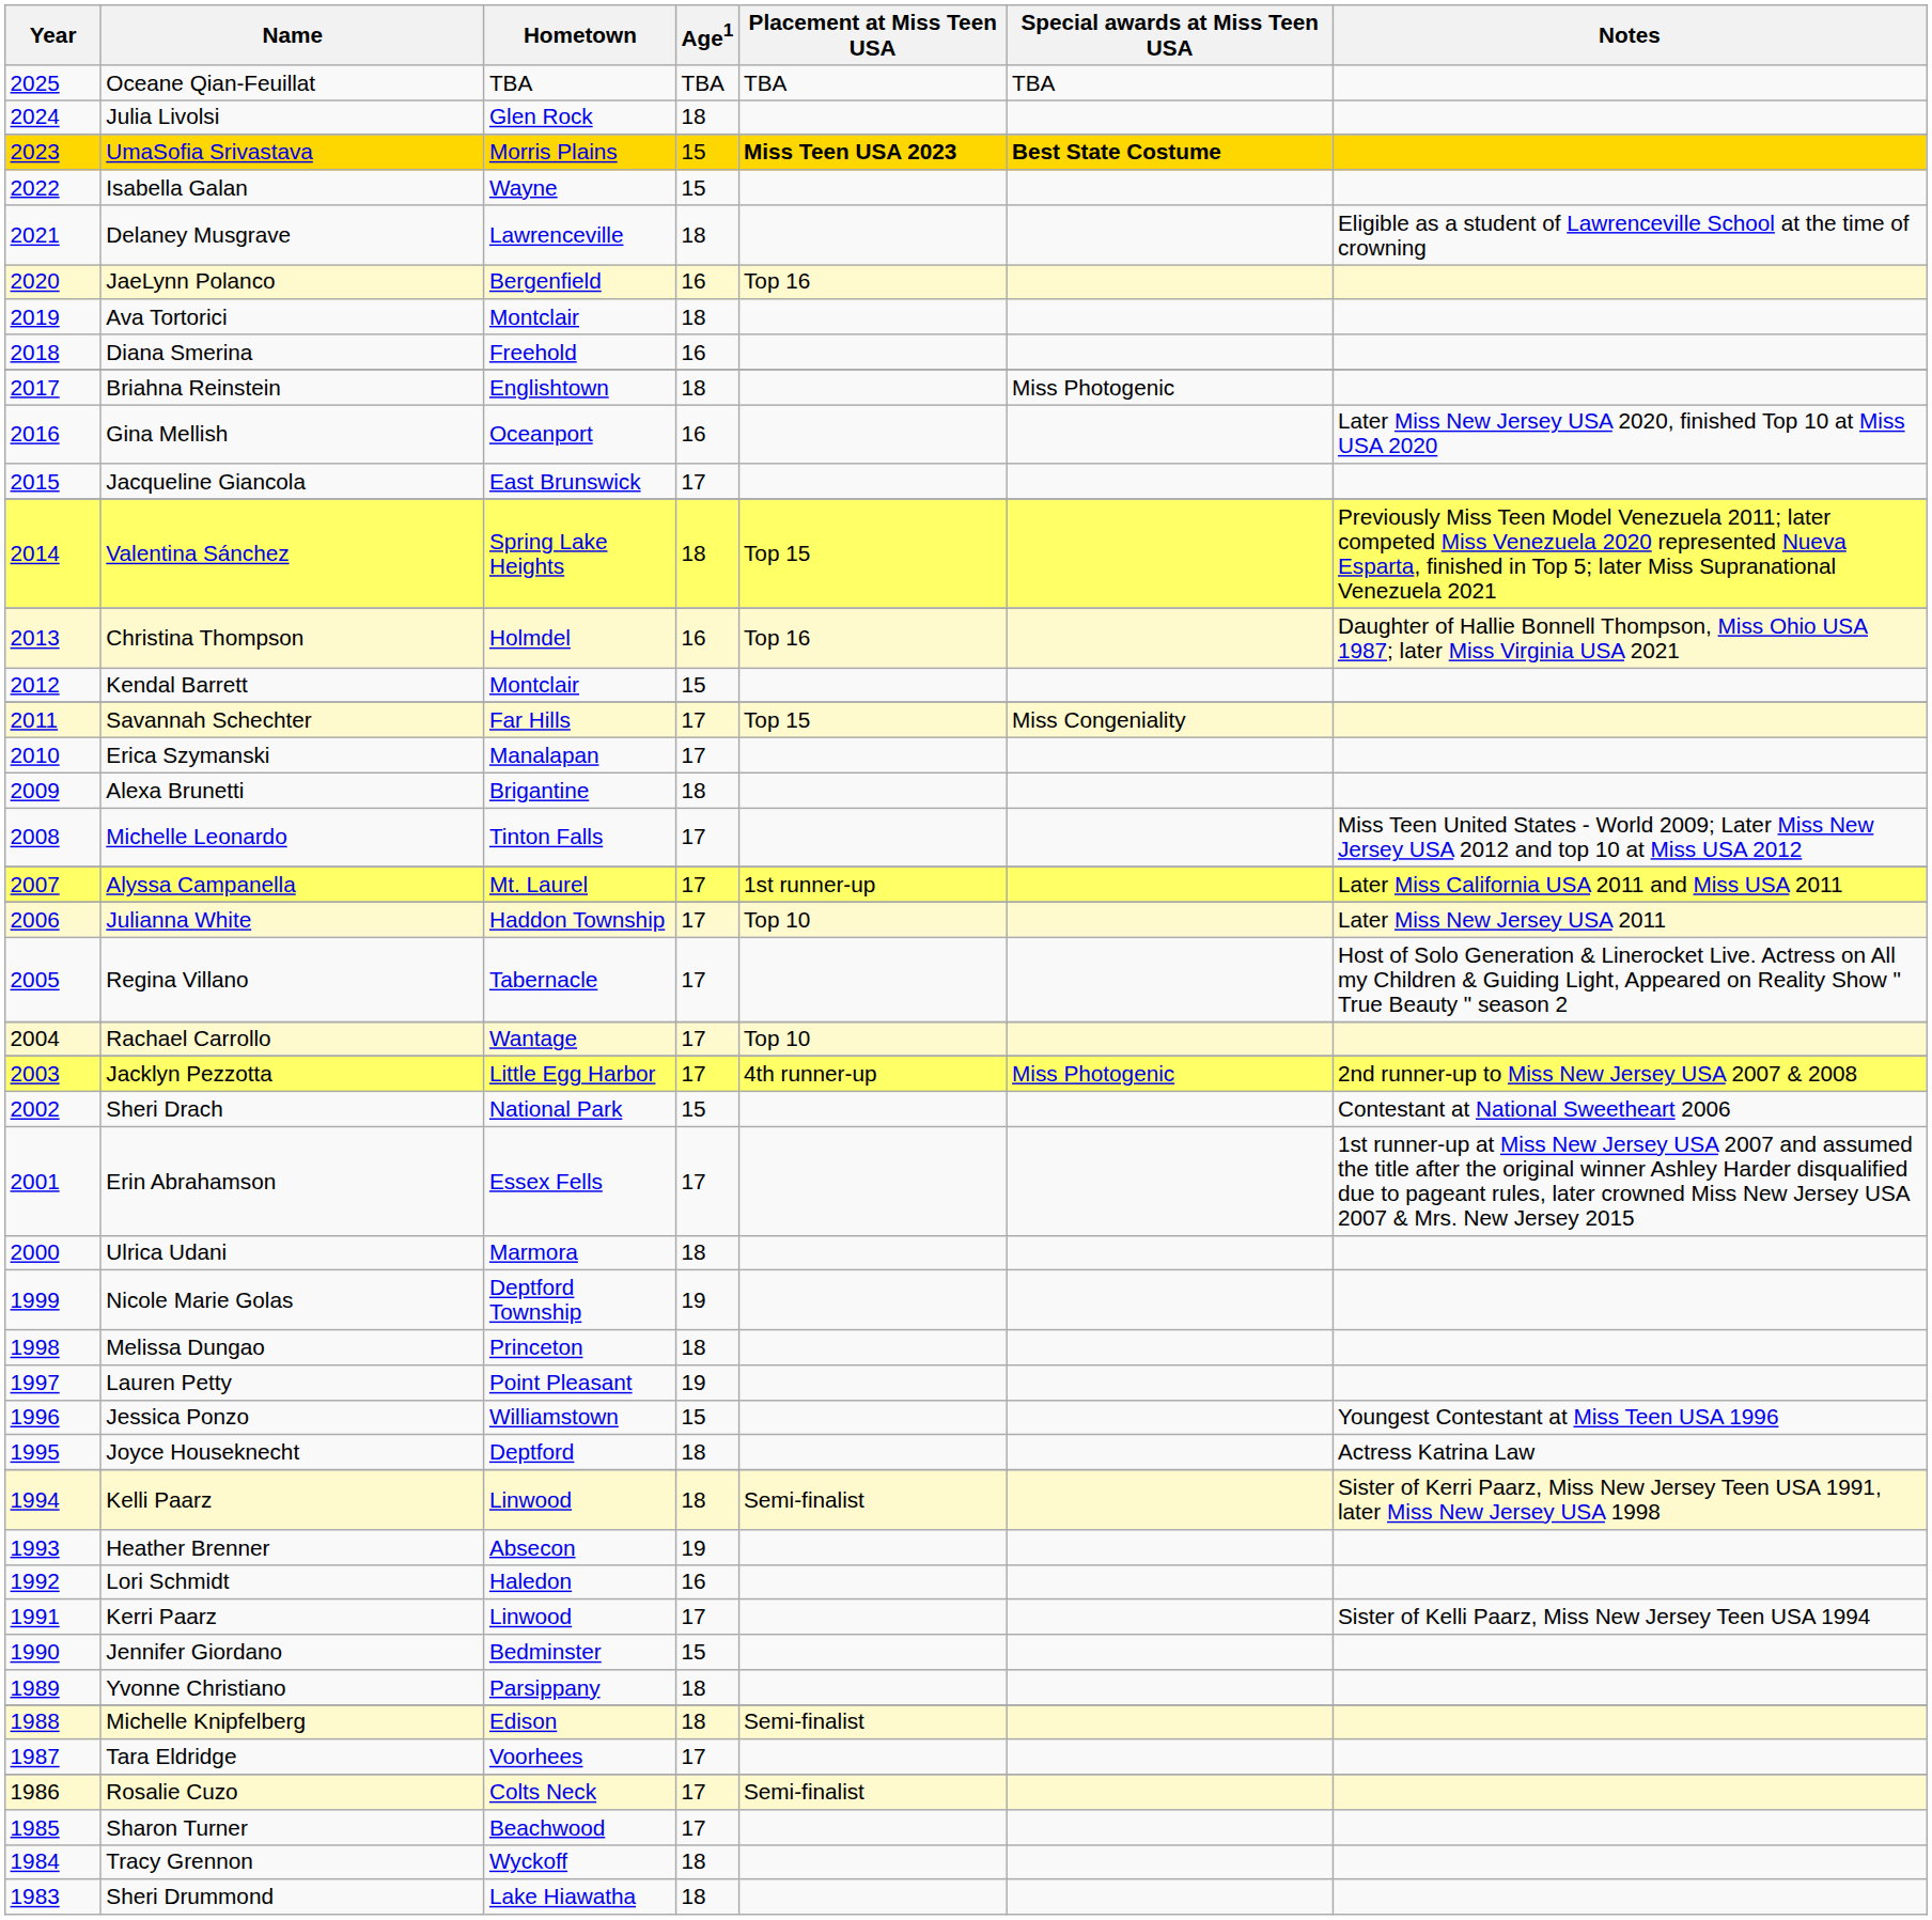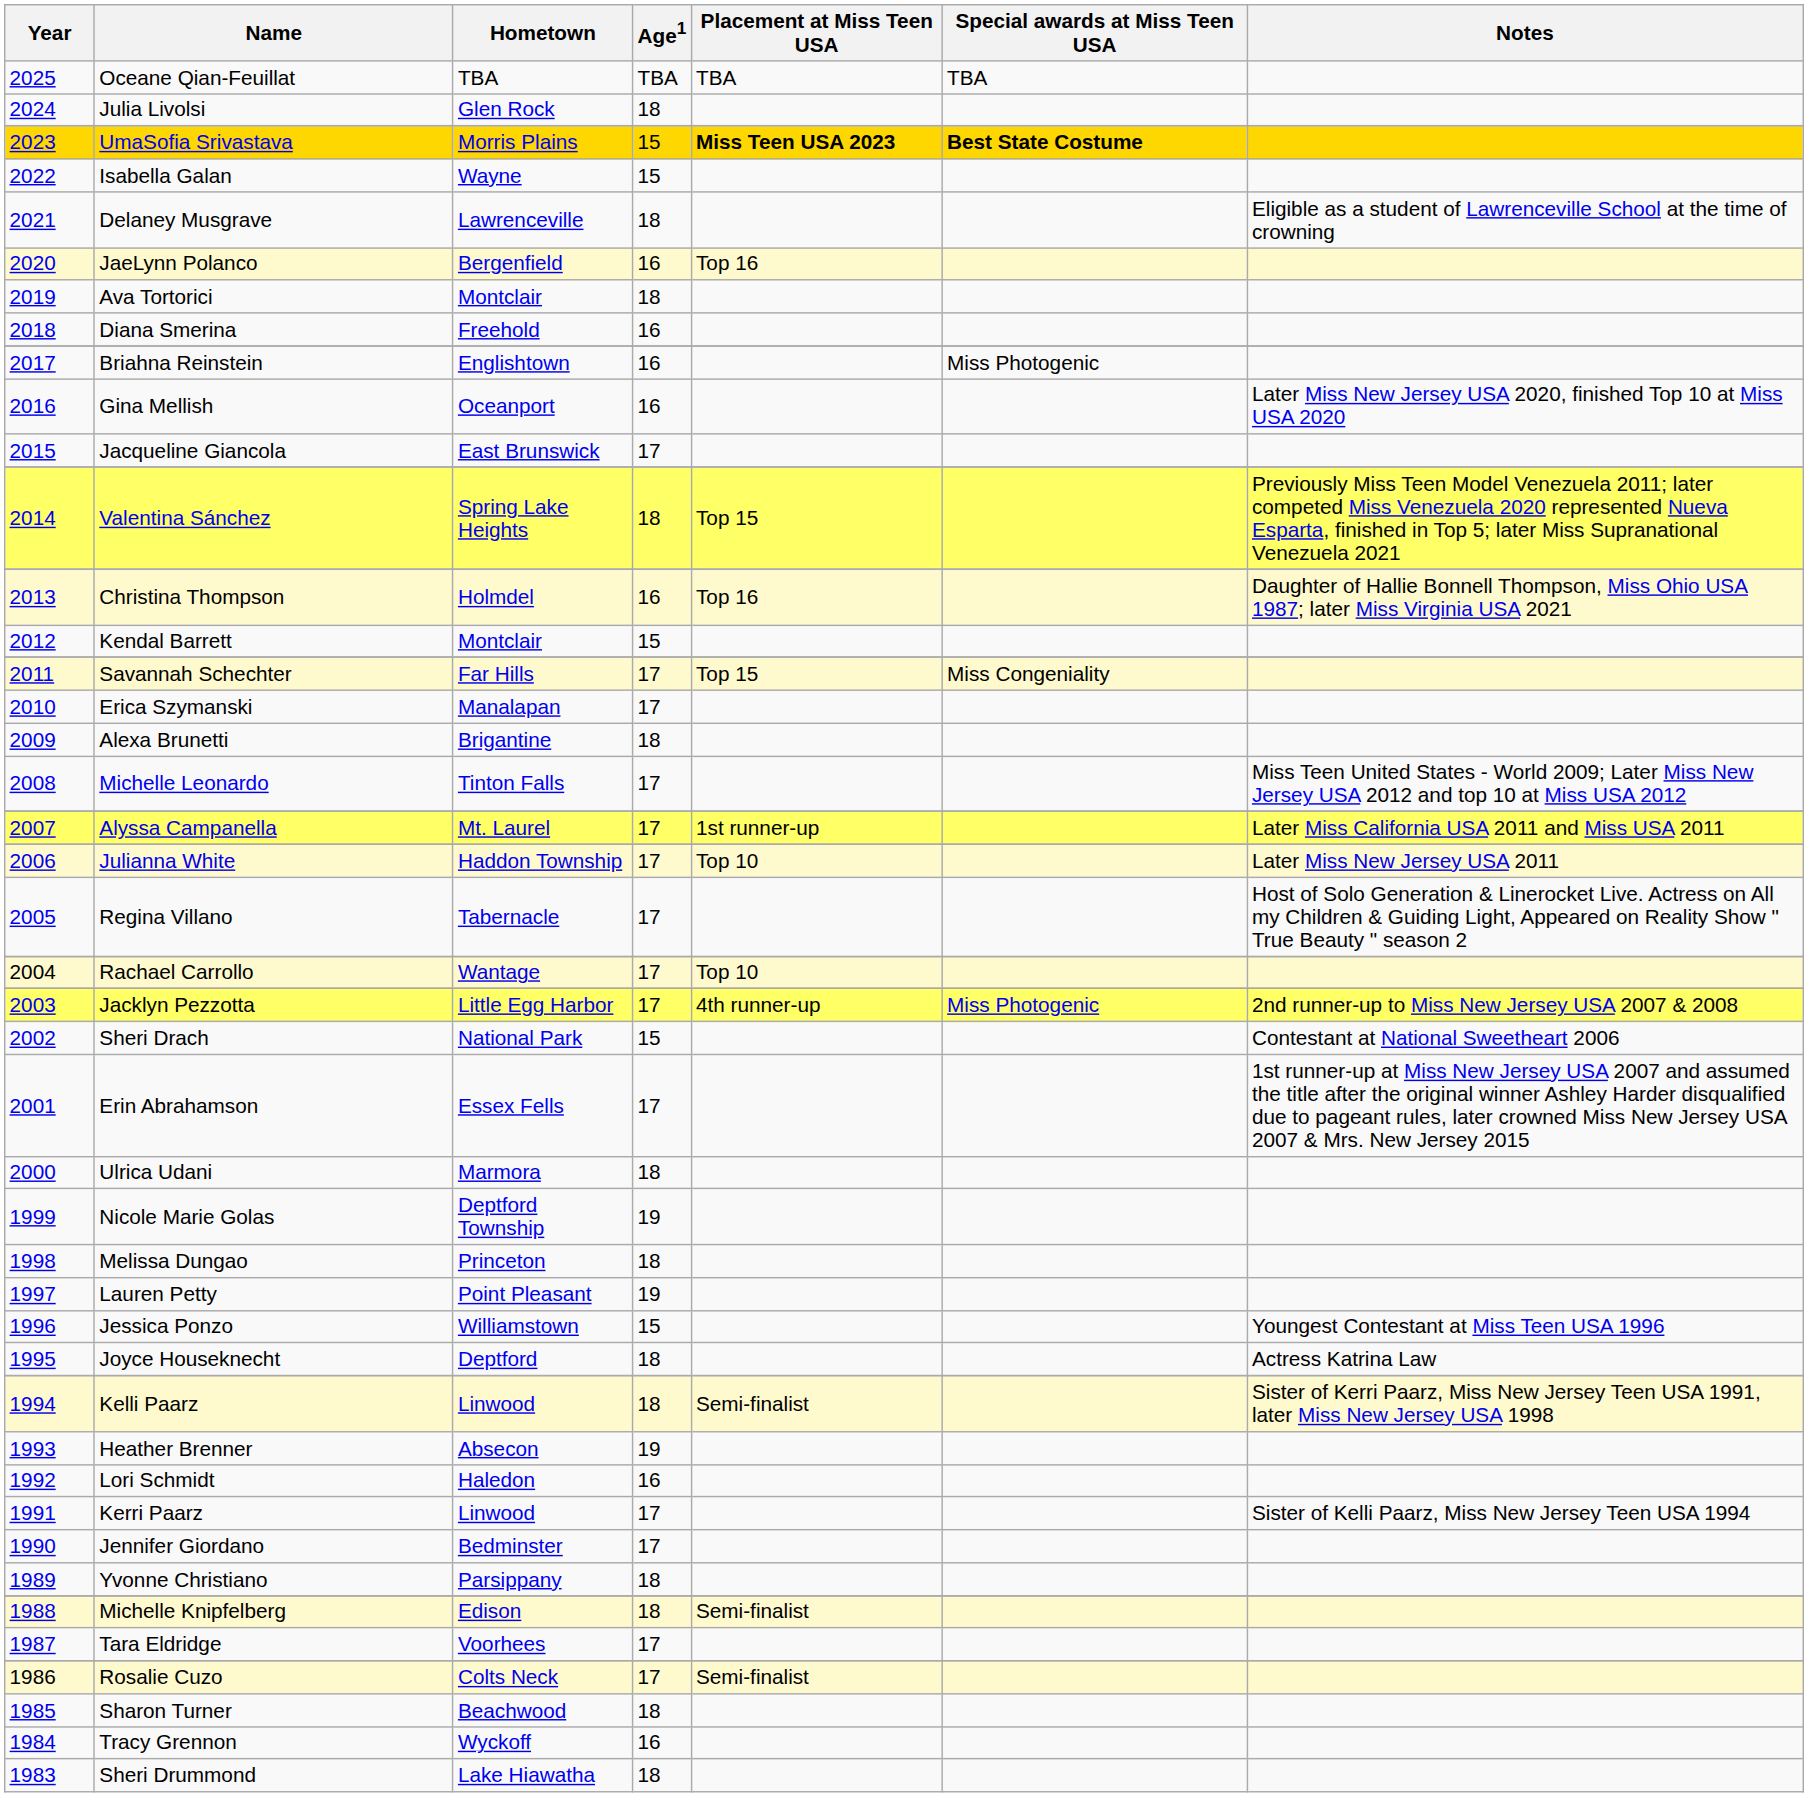Briahna Reinstein | Age1: 18 -> 16
Jennifer Giordano | Age1: 15 -> 17
Sharon Turner | Age1: 17 -> 18
Tracy Grennon | Age1: 18 -> 16
